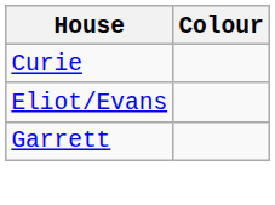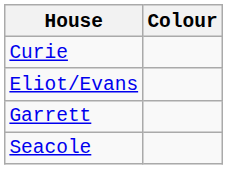+ row: Seacole
